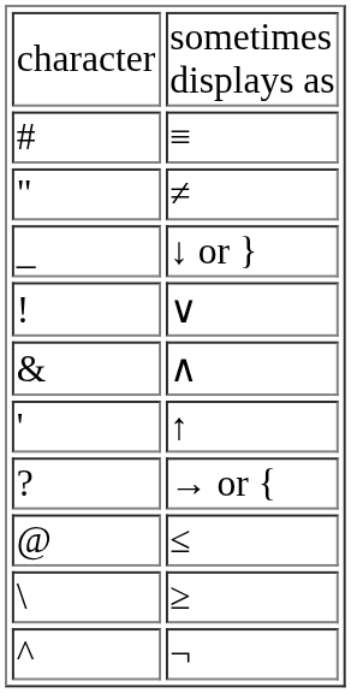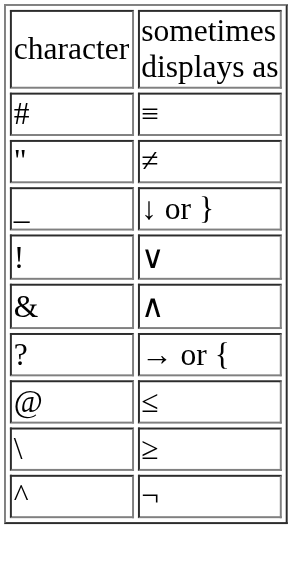- row: ' | ↑
